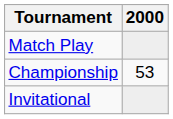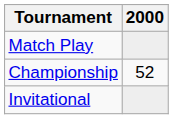Championship | 2000: 53 -> 52
